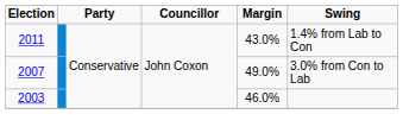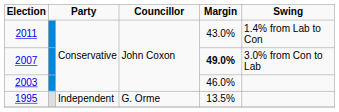2007 | Margin: normal -> bold
+ row: 1995 | Independent | G. Orme | 13.5%
